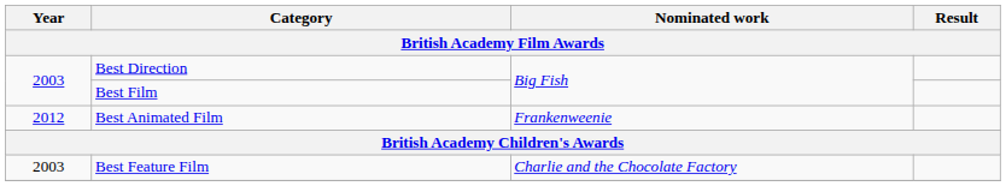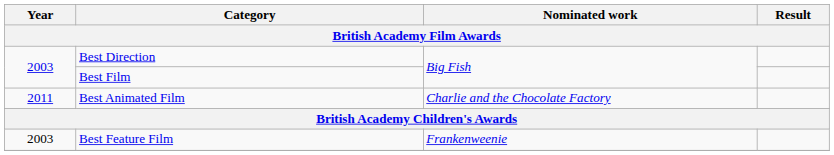Best Animated Film | Year: 2012 -> 2011
Best Animated Film | Nominated work: Frankenweenie -> Charlie and the Chocolate Factory
Best Feature Film | Nominated work: Charlie and the Chocolate Factory -> Frankenweenie
